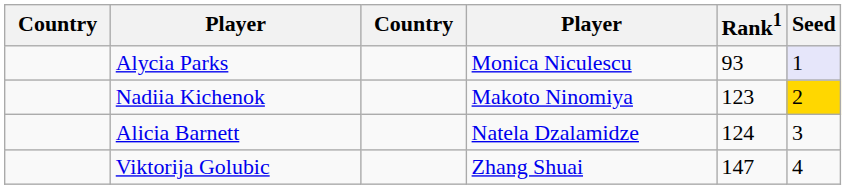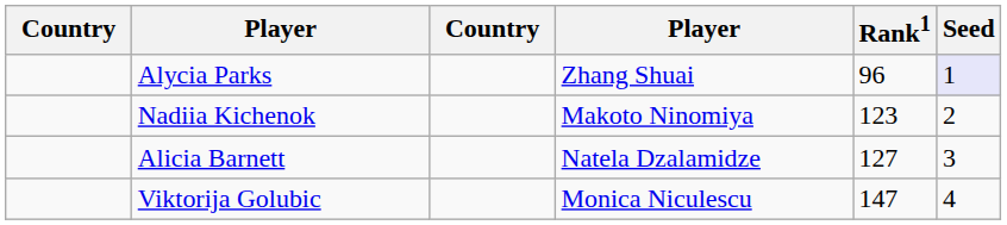Alycia Parks | column 4: Monica Niculescu -> Zhang Shuai
Alycia Parks | Rank1: 93 -> 96
Nadiia Kichenok | Seed: gold background -> no background
Alicia Barnett | Rank1: 124 -> 127
Viktorija Golubic | column 4: Zhang Shuai -> Monica Niculescu
